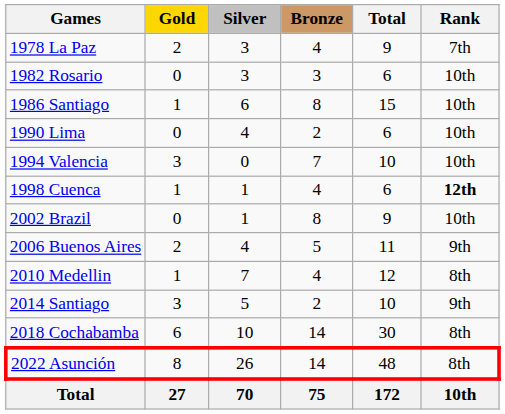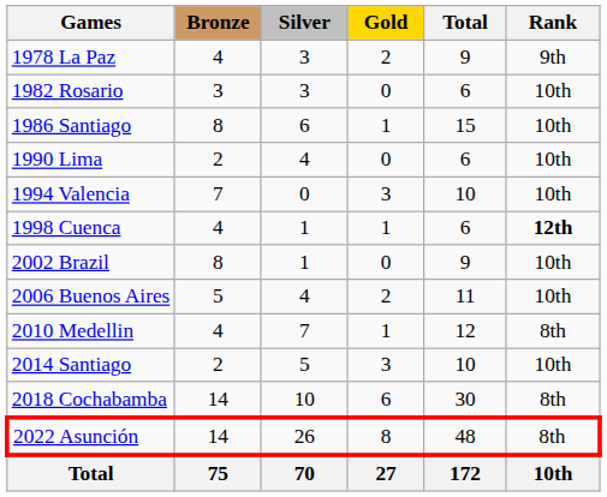columns swapped: Gold <-> Bronze
1978 La Paz | Rank: 7th -> 9th
2006 Buenos Aires | Rank: 9th -> 10th
2014 Santiago | Rank: 9th -> 10th
